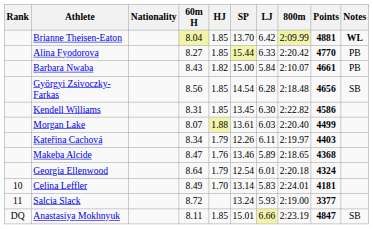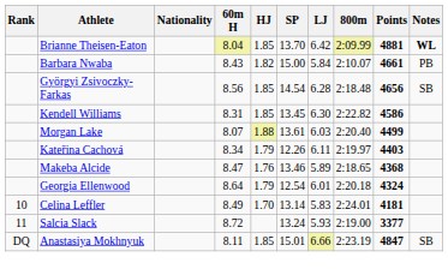- row: Alina Fyodorova | 8.27 | 1.85 | 15.44 | 6.33 | 2:20.42 | 4770 | PB
